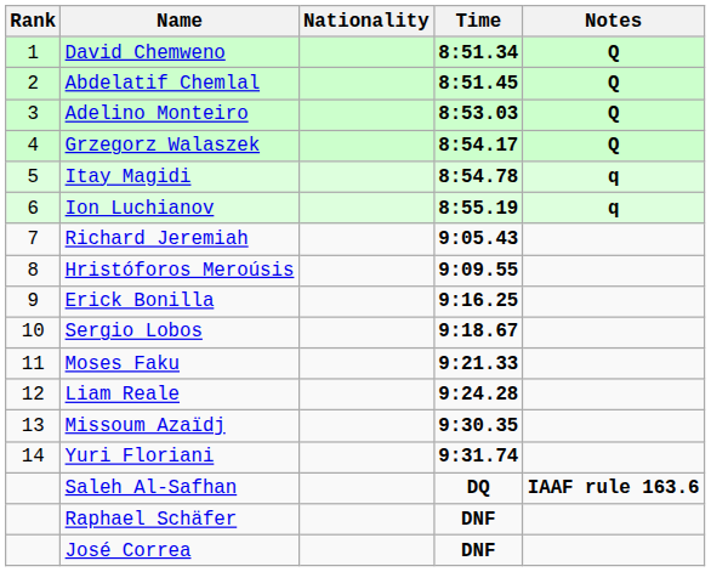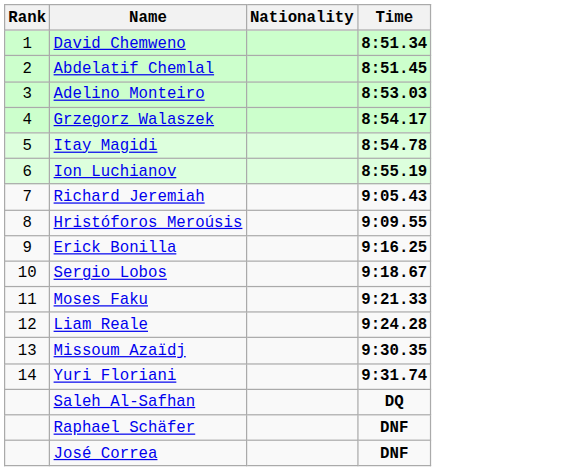- column: Notes | Q | Q | Q | Q | q | q | IAAF rule 163.6
